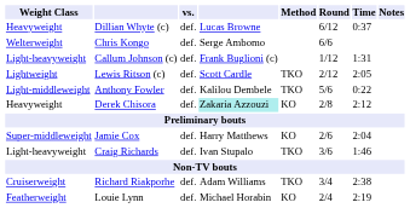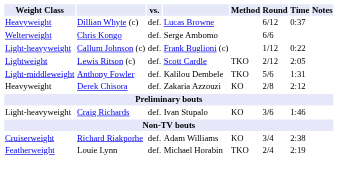Callum Johnson (c) | Time: 1:31 -> 0:22
Anthony Fowler | Time: 0:22 -> 1:31
Derek Chisora | column 4: paleturquoise background -> no background
- row: Super-middleweight | Jamie Cox | def. | Harry Matthews | KO | 2/6 | 2:04
Craig Richards | Method: TKO -> KO
Richard Riakporhe | Method: TKO -> KO
Louie Lynn | Method: KO -> TKO
